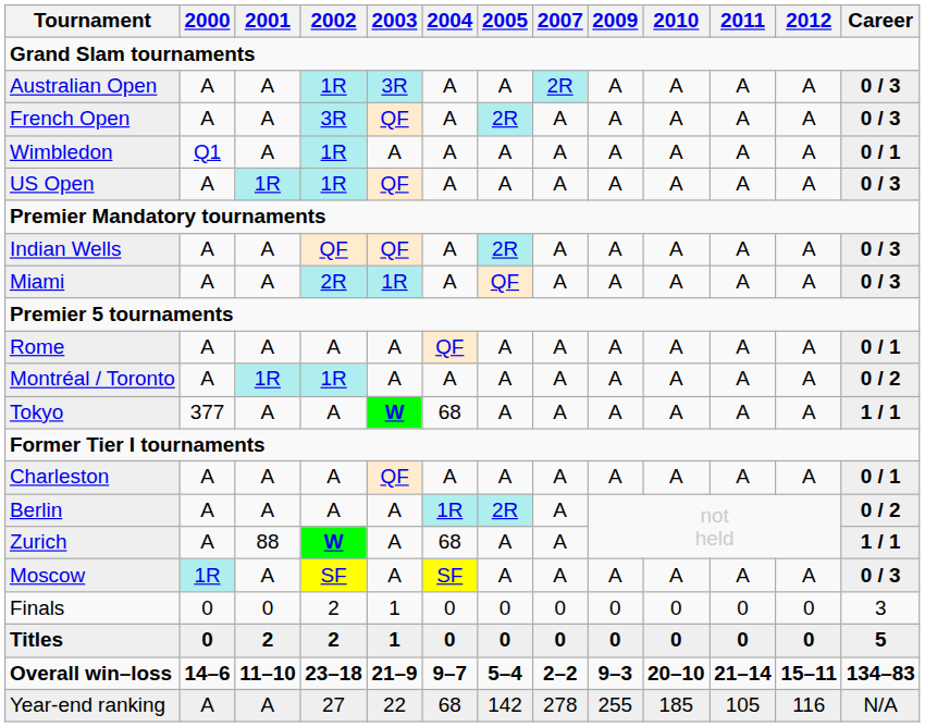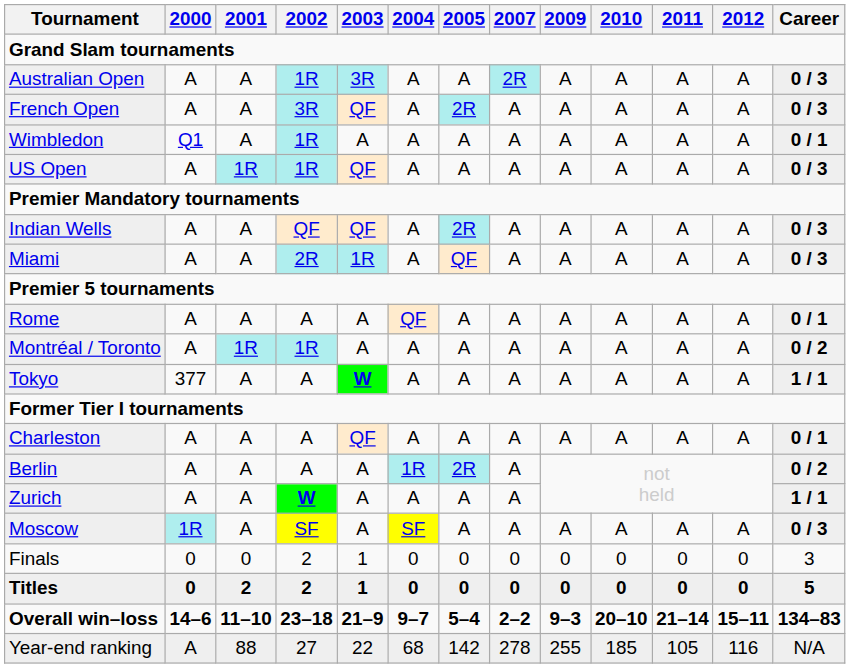Tokyo | 2004: 68 -> A
Zurich | 2001: 88 -> A
Zurich | 2004: 68 -> A
Year-end ranking | 2001: A -> 88
